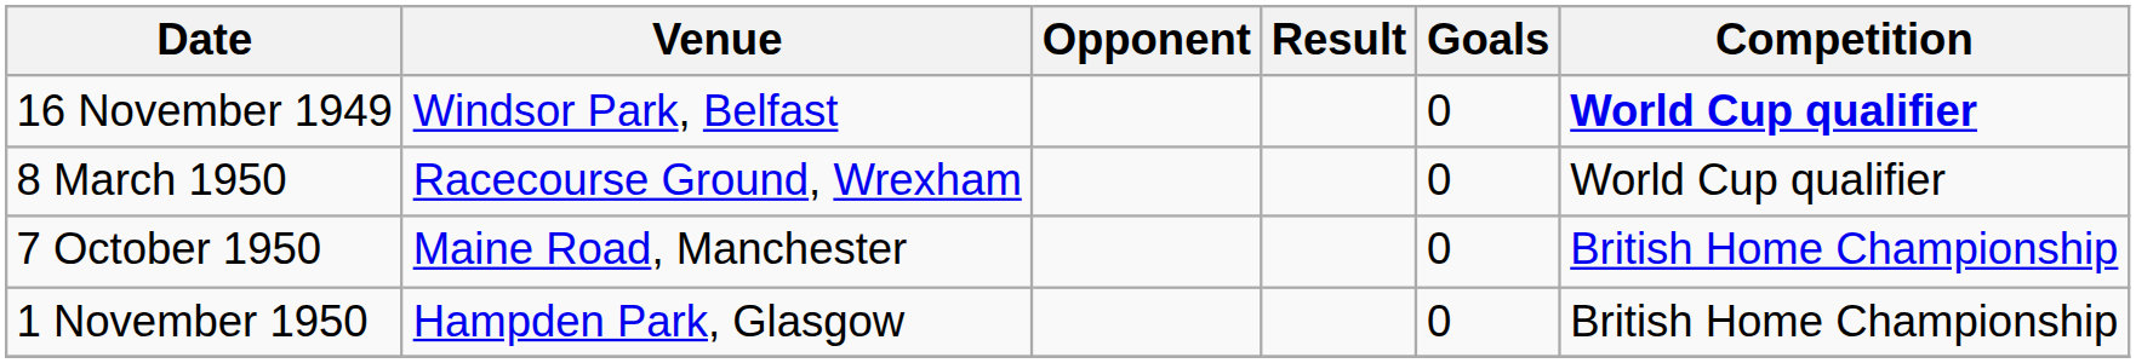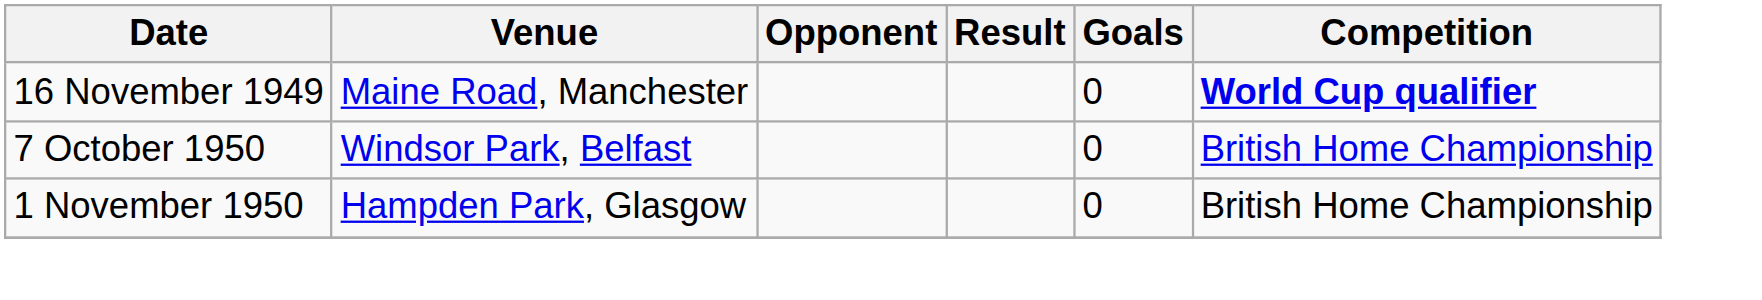16 November 1949 | Venue: Windsor Park, Belfast -> Maine Road, Manchester
- row: 8 March 1950 | Racecourse Ground, Wrexham | 0 | World Cup qualifier
7 October 1950 | Venue: Maine Road, Manchester -> Windsor Park, Belfast
